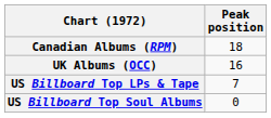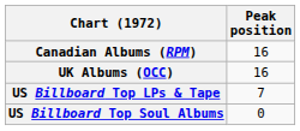Canadian Albums (RPM) | Peak position: 18 -> 16
